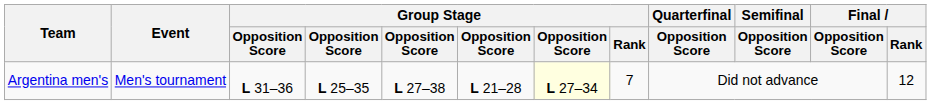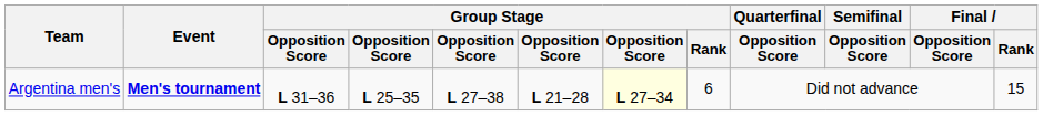Argentina men's | Event: normal -> bold
Argentina men's | Group Stage / Rank: 7 -> 6
Argentina men's | Final / Rank: 12 -> 15
